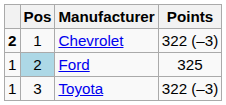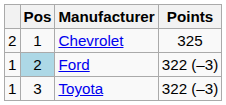Chevrolet | column 1: bold -> normal
Chevrolet | Points: 322 (–3) -> 325
Ford | Points: 325 -> 322 (–3)
